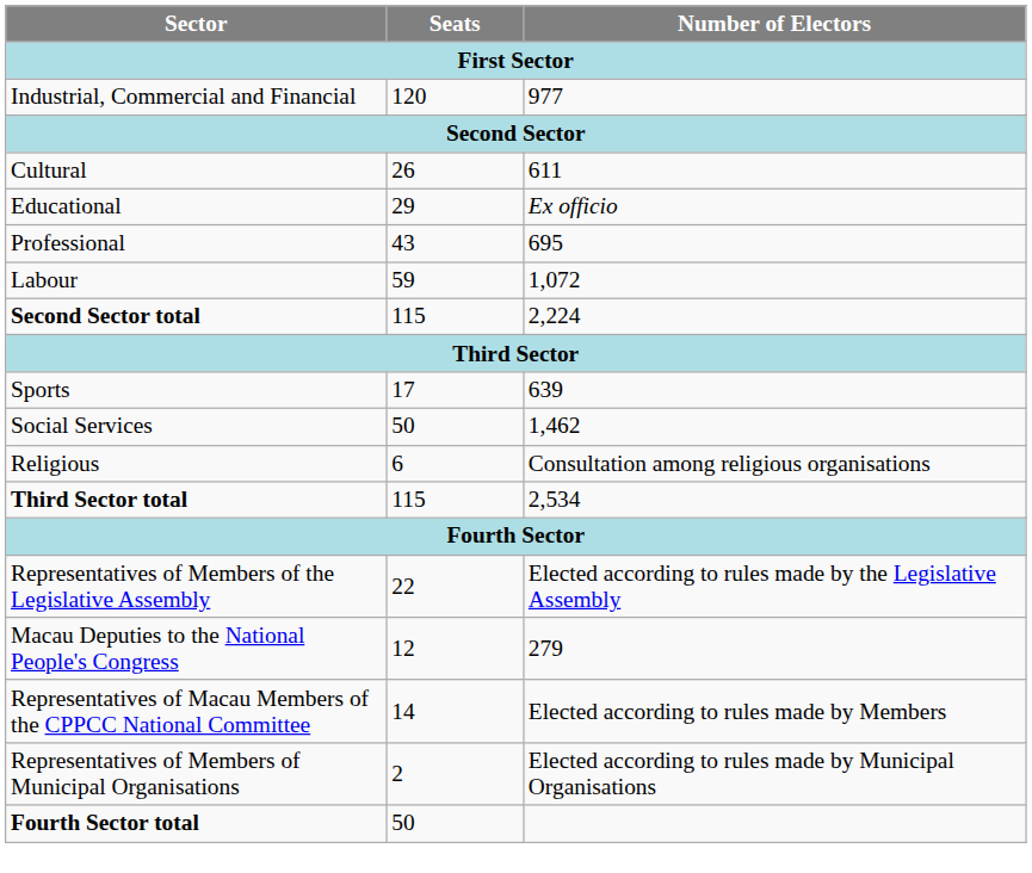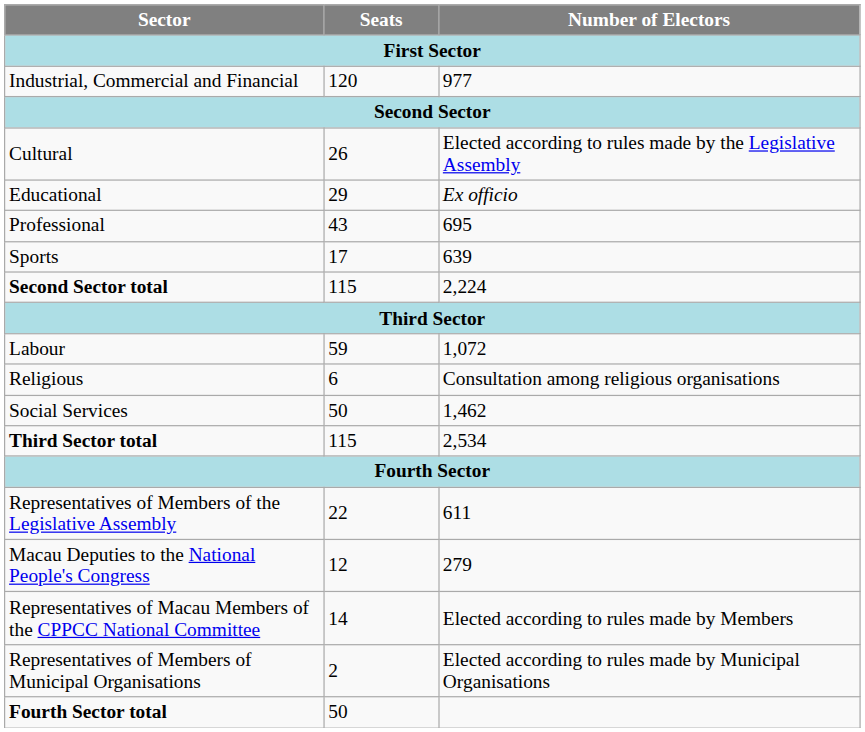Cultural | Number of Electors: 611 -> Elected according to rules made by the Legislative Assembly
rows swapped: Sports <-> Labour
rows swapped: Social Services <-> Religious
Representatives of Members of the Legislative Assembly | Number of Electors: Elected according to rules made by the Legislative Assembly -> 611
